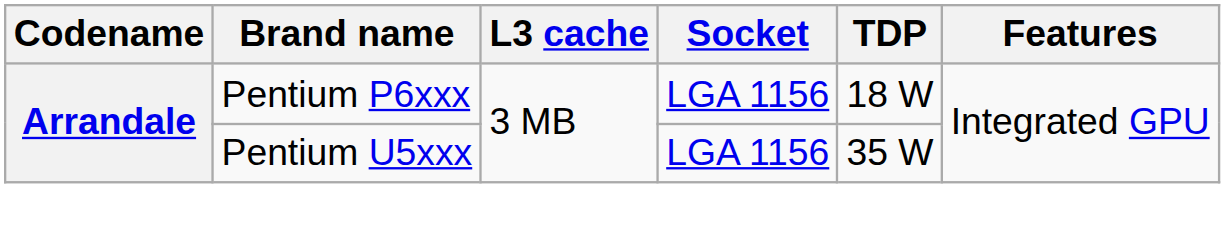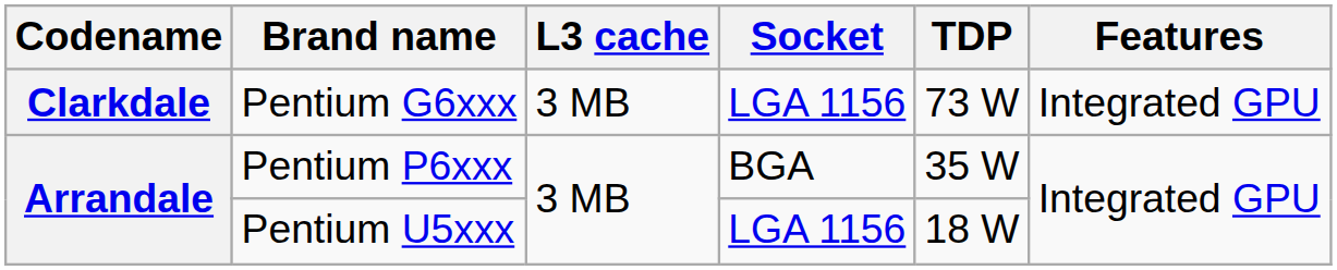+ row: Clarkdale | Pentium G6xxx | 3 MB | LGA 1156 | 73 W | Integrated GPU
Pentium P6xxx | Socket: LGA 1156 -> BGA
Pentium P6xxx | TDP: 18 W -> 35 W
Pentium U5xxx | TDP: 35 W -> 18 W
